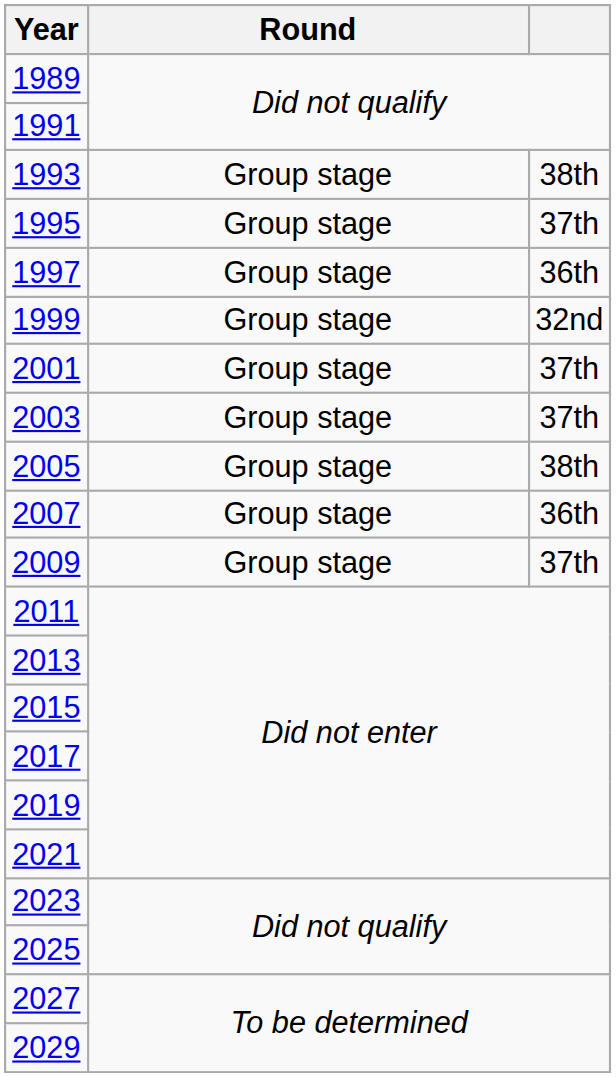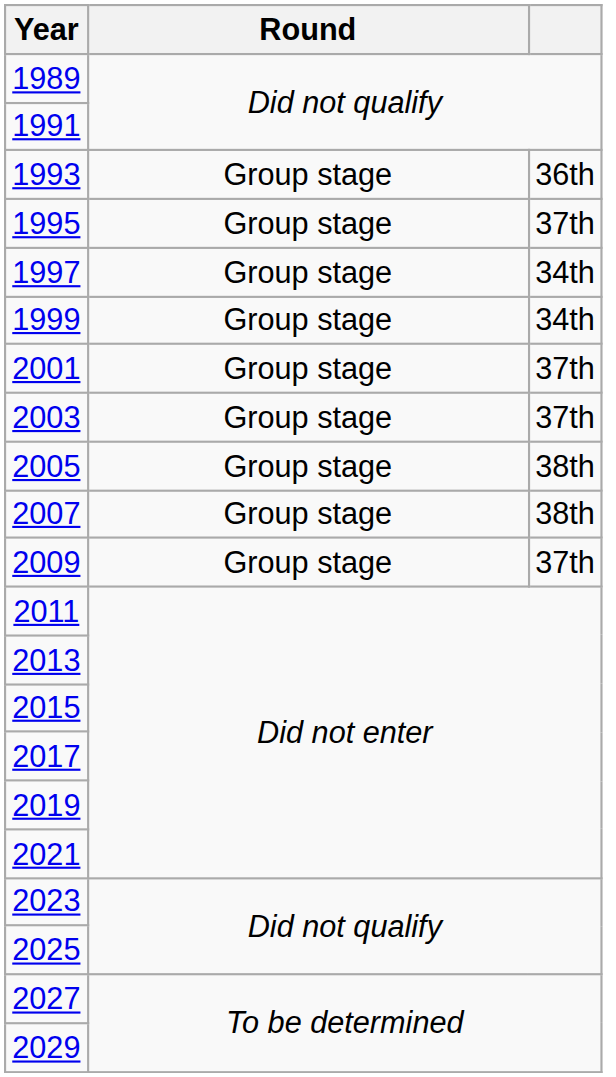1993 | column 3: 38th -> 36th
1997 | column 3: 36th -> 34th
1999 | column 3: 32nd -> 34th
2007 | column 3: 36th -> 38th
